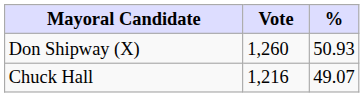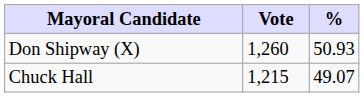Chuck Hall | Vote: 1,216 -> 1,215
